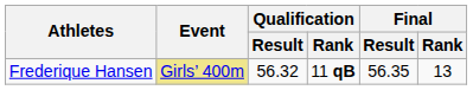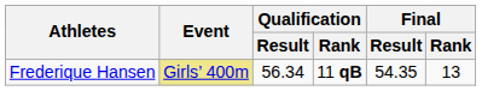Frederique Hansen | Qualification / Result: 56.32 -> 56.34
Frederique Hansen | Final / Result: 56.35 -> 54.35
